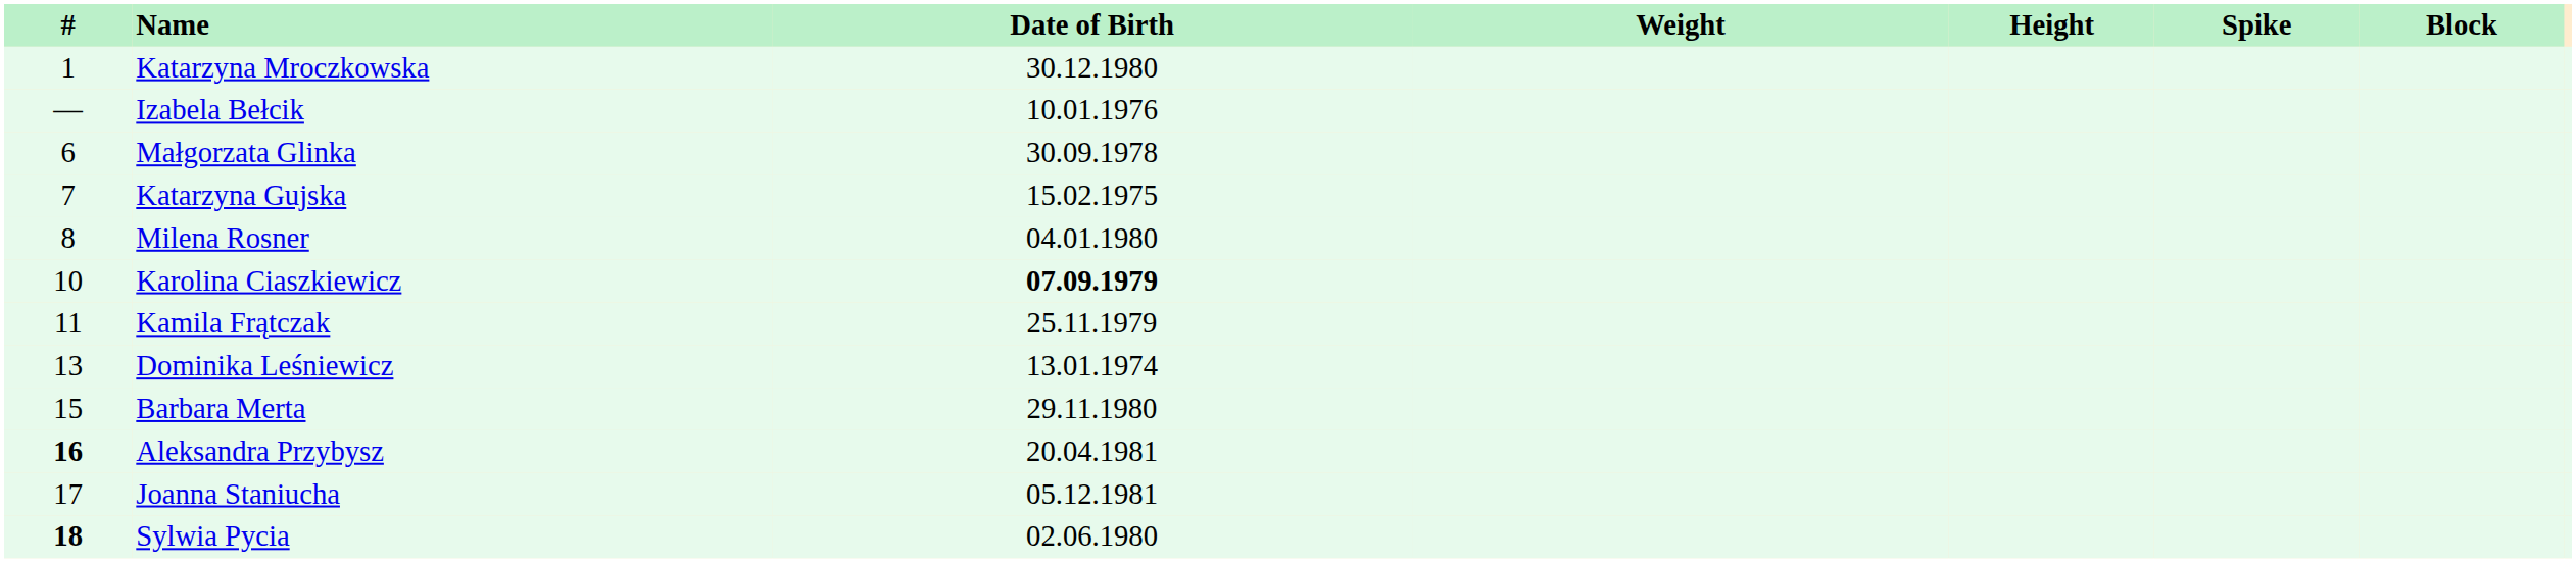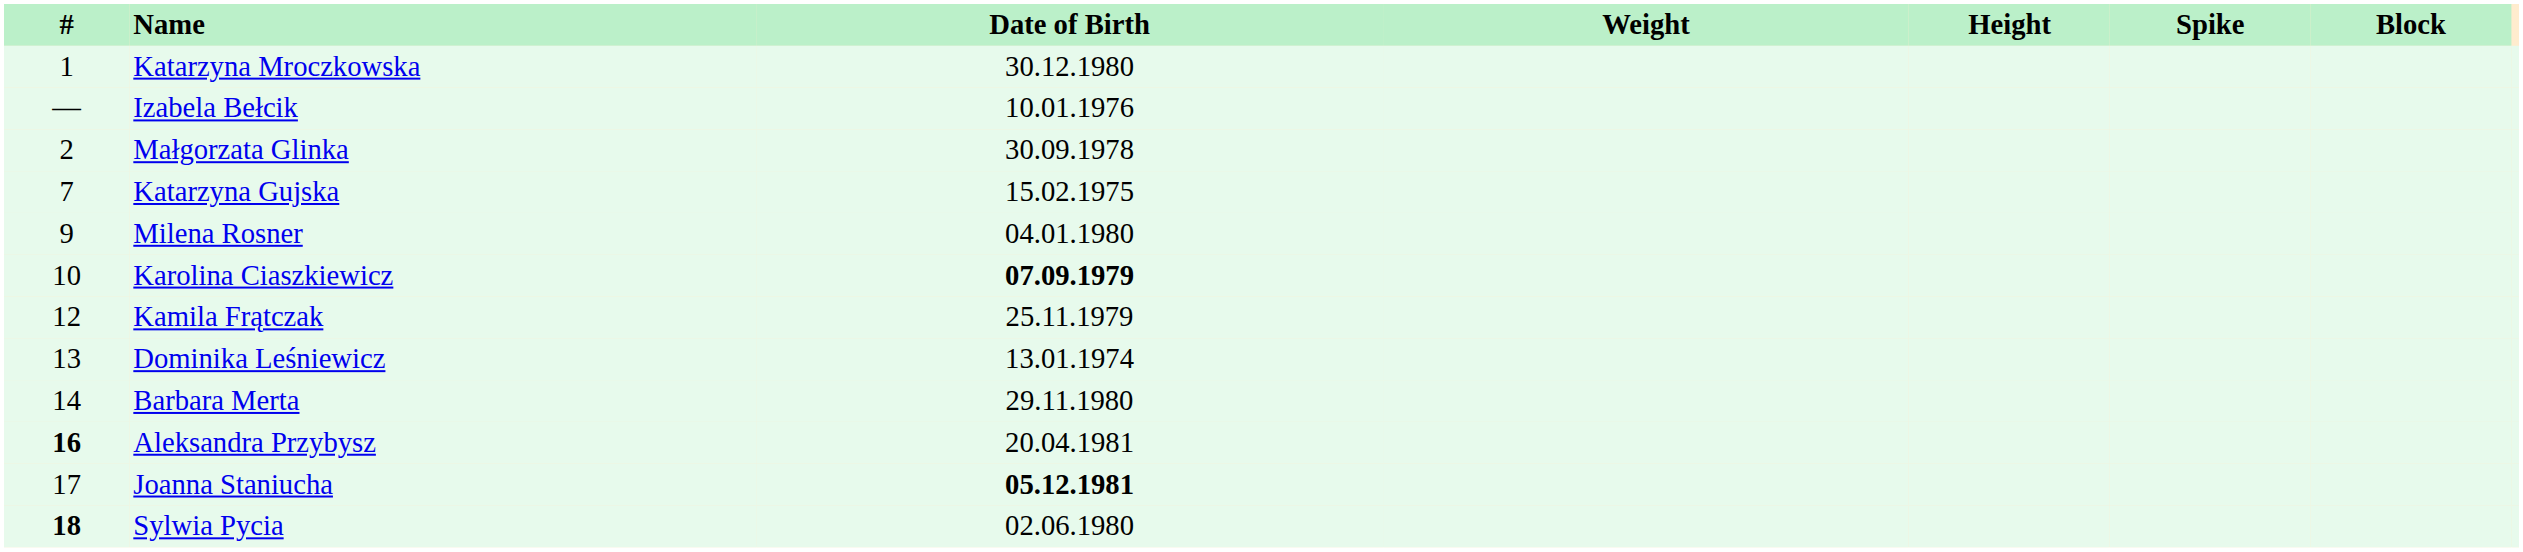Małgorzata Glinka | #: 6 -> 2
Milena Rosner | #: 8 -> 9
Kamila Frątczak | #: 11 -> 12
Barbara Merta | #: 15 -> 14
Joanna Staniucha | Date of Birth: normal -> bold
